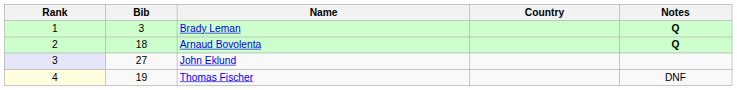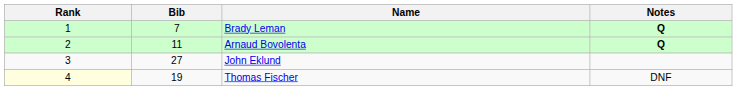- column: Country
Brady Leman | Bib: 3 -> 7
Arnaud Bovolenta | Bib: 18 -> 11
John Eklund | Rank: lavender background -> no background
